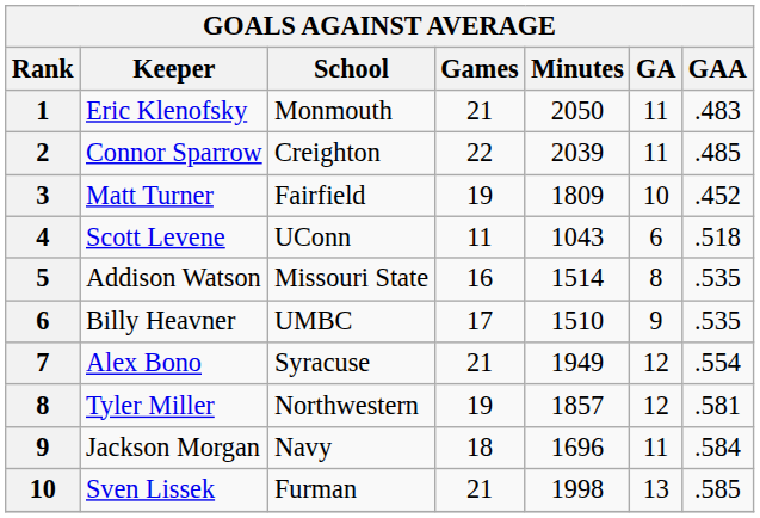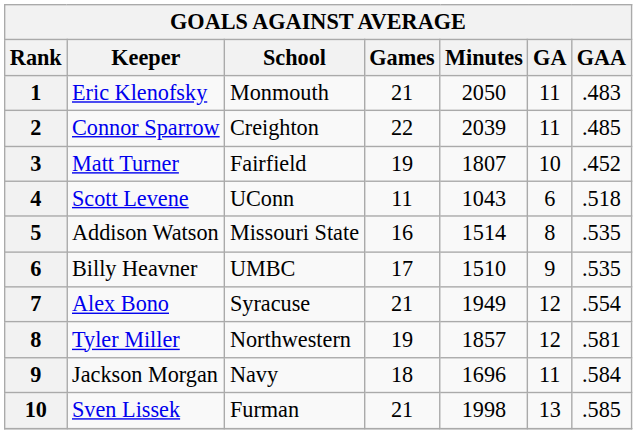Matt Turner | Minutes: 1809 -> 1807
